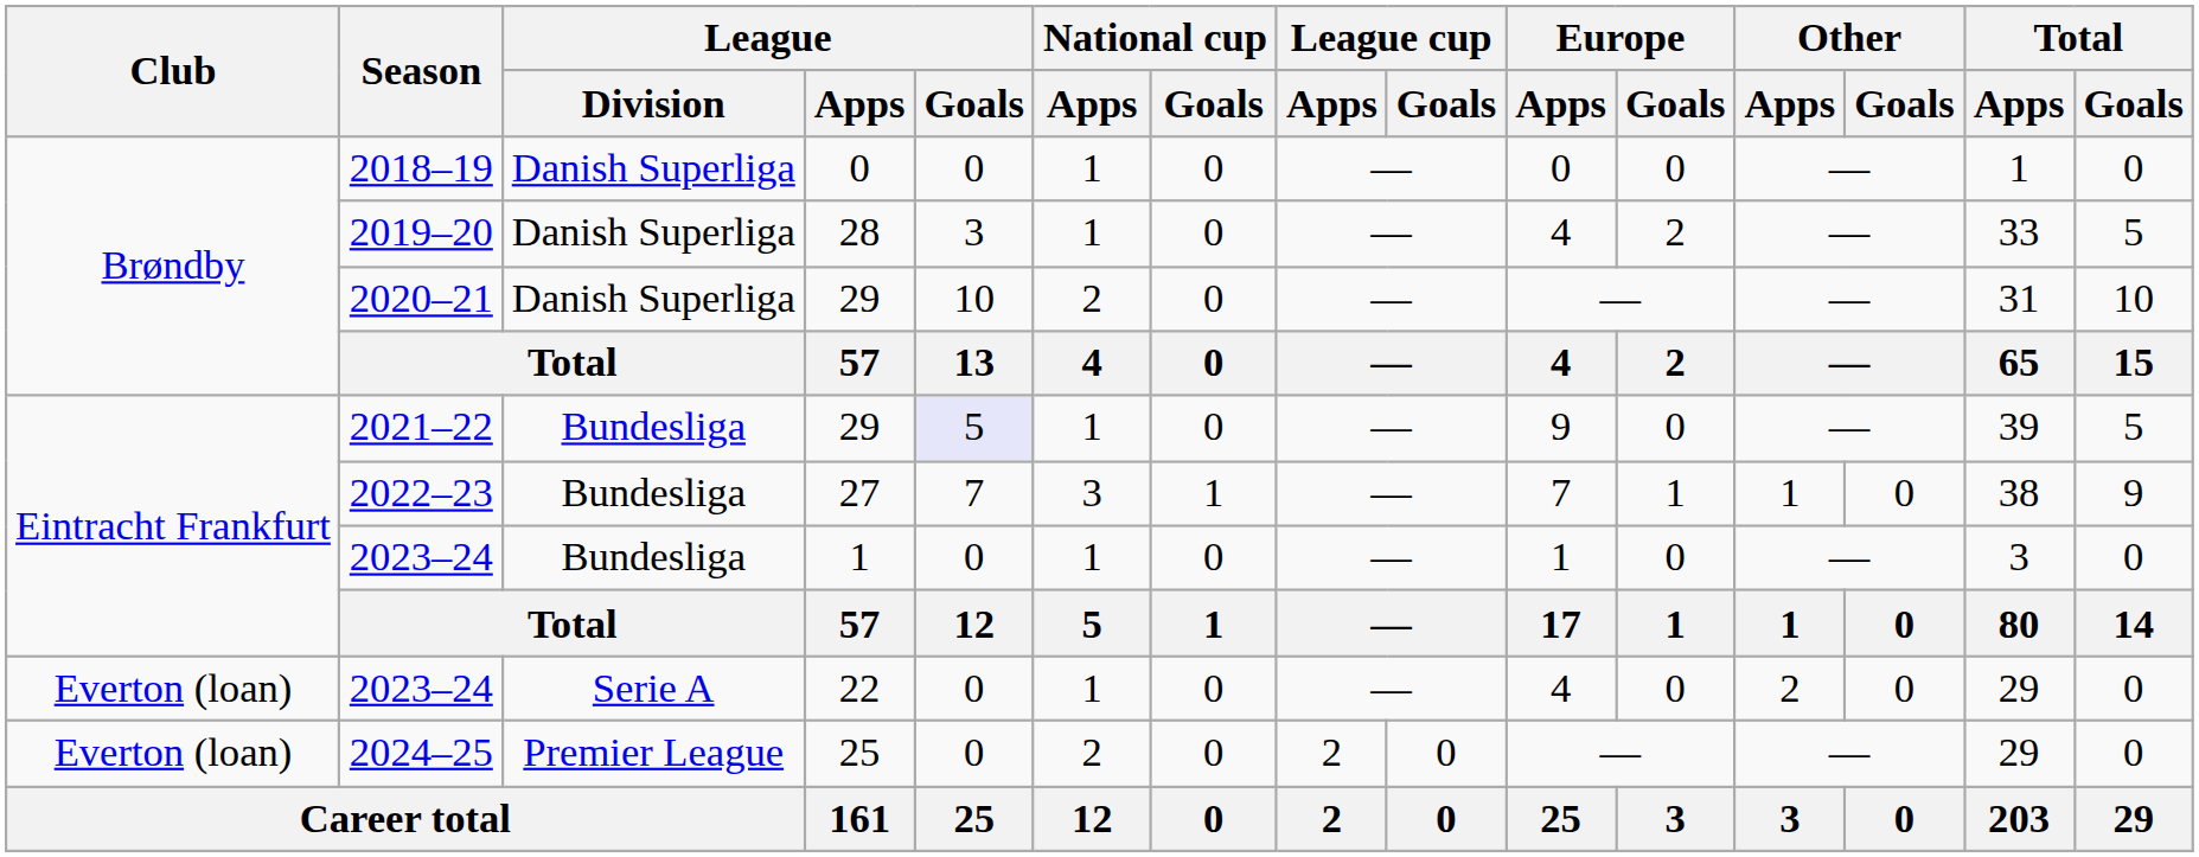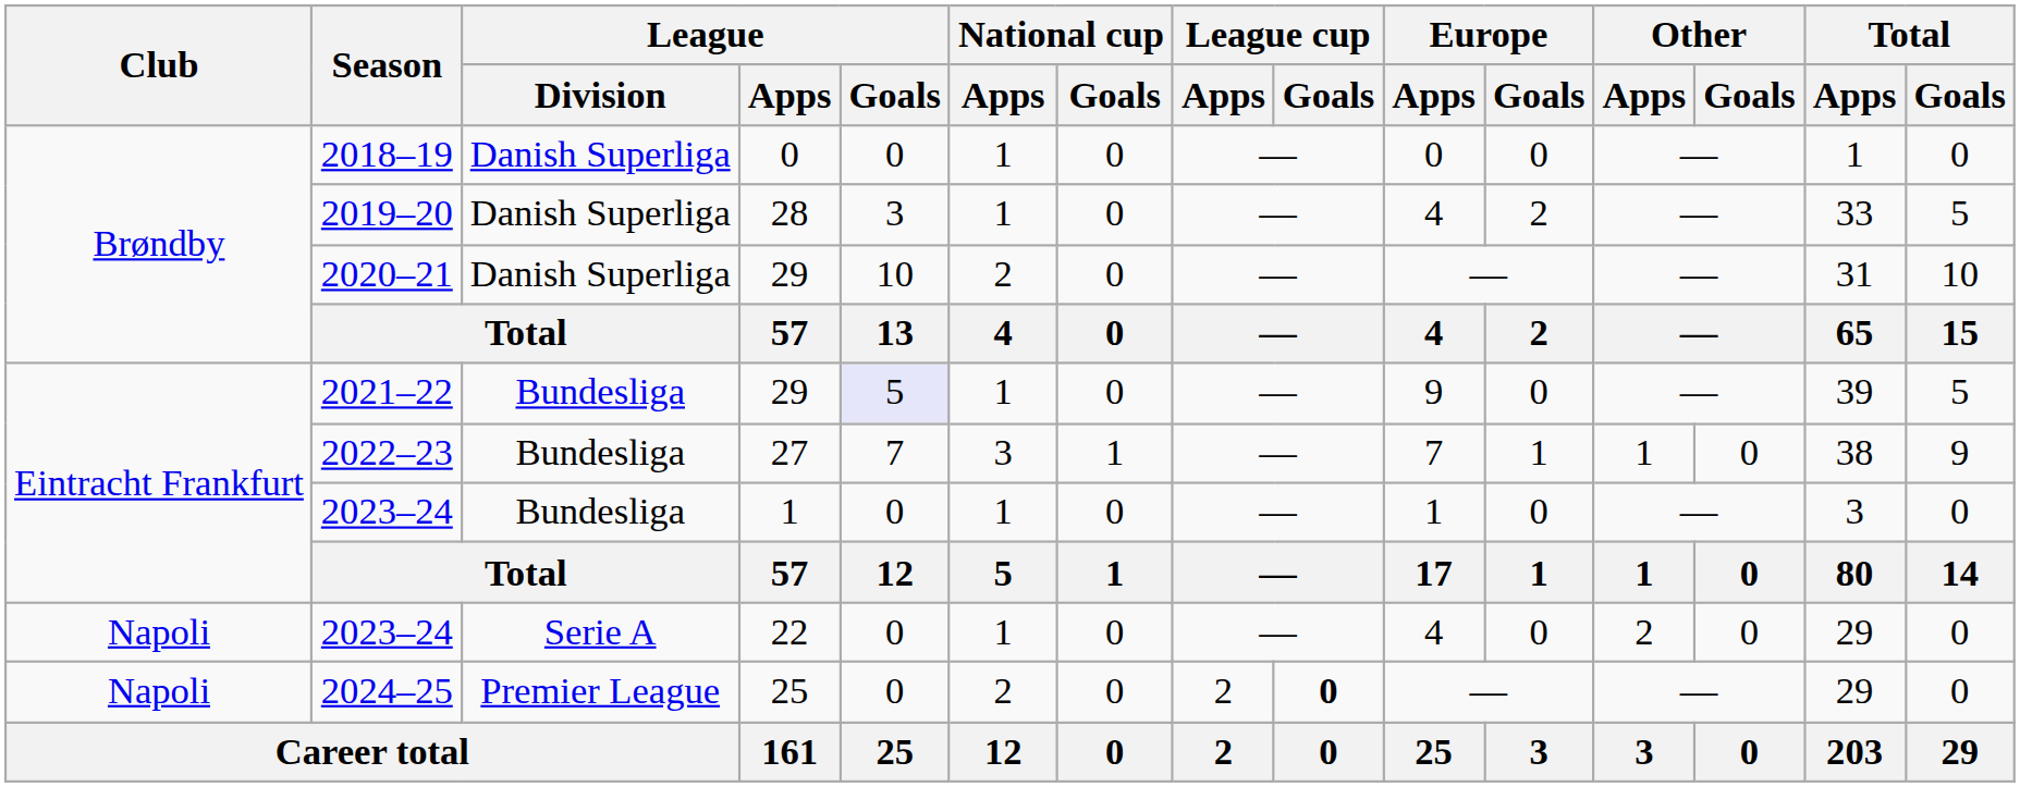2023–24 / 22 | Club: Everton (loan) -> Napoli
2024–25 | Club: Everton (loan) -> Napoli
2024–25 | League cup / Goals: normal -> bold
